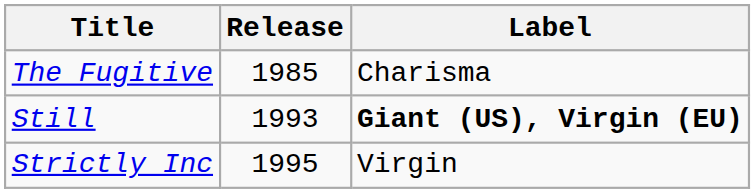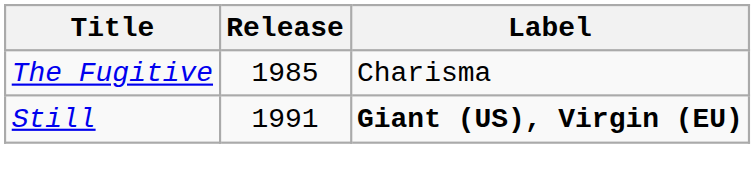Still | Release: 1993 -> 1991
- row: Strictly Inc | 1995 | Virgin
